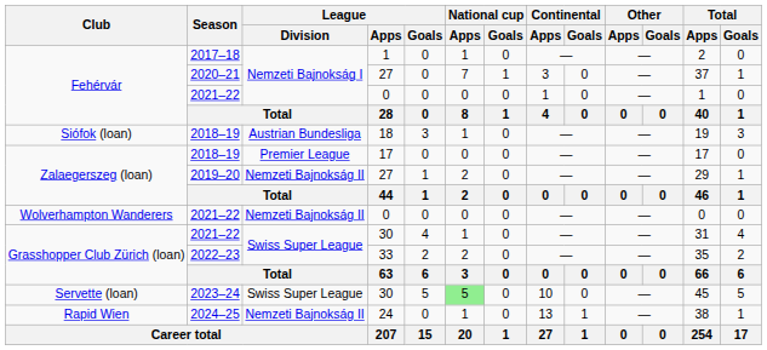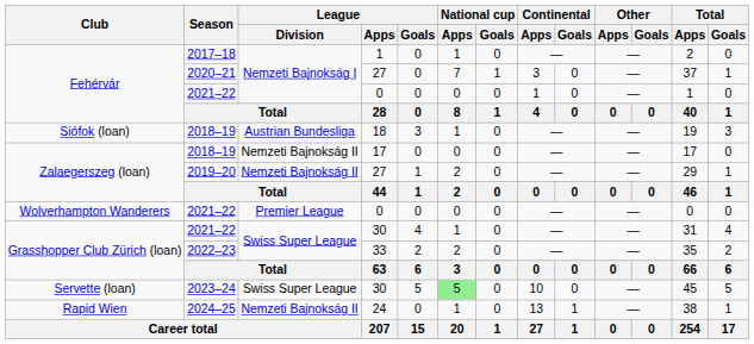Zalaegerszeg (loan) / 2018–19 | League / Division: Premier League -> Nemzeti Bajnokság II
Wolverhampton Wanderers / 2021–22 | League / Division: Nemzeti Bajnokság II -> Premier League
